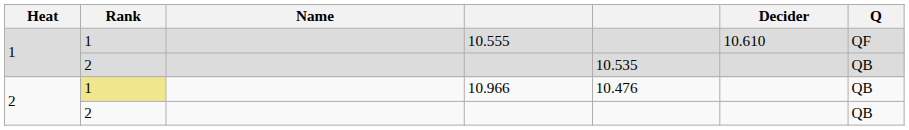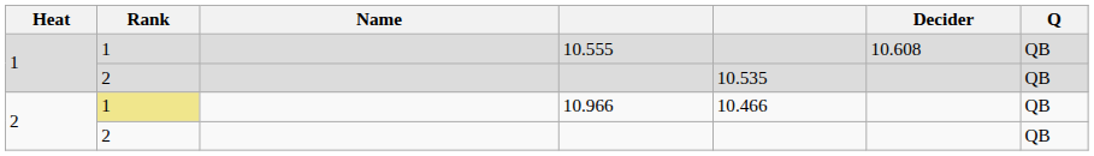10.555 | Decider: 10.610 -> 10.608
10.555 | Q: QF -> QB
10.966 | column 5: 10.476 -> 10.466
